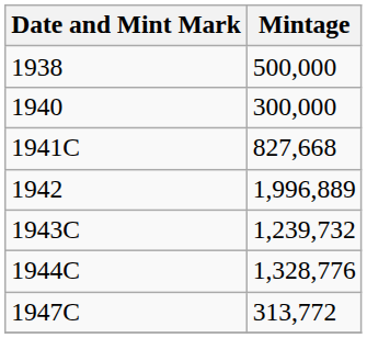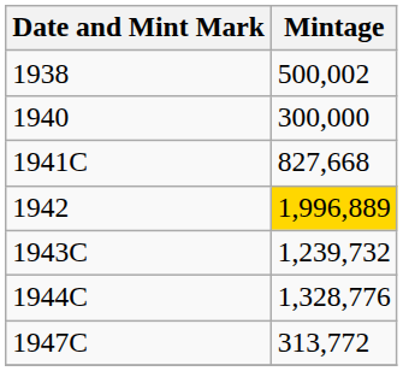1938 | Mintage: 500,000 -> 500,002
1942 | Mintage: no background -> gold background
